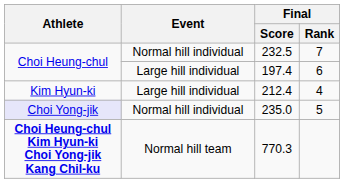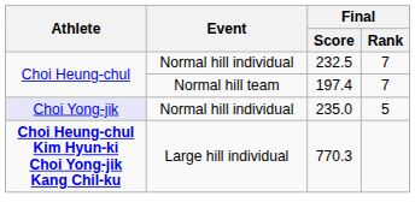197.4 | Event: Large hill individual -> Normal hill team
197.4 | Final / Rank: 6 -> 7
- row: Kim Hyun-ki | Large hill individual | 212.4 | 4
770.3 | Event: Normal hill team -> Large hill individual
